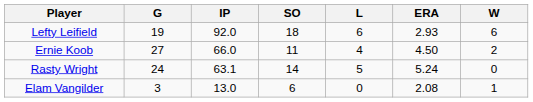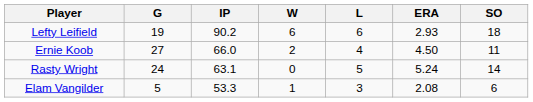columns swapped: W <-> SO
Lefty Leifield | IP: 92.0 -> 90.2
Elam Vangilder | G: 3 -> 5
Elam Vangilder | IP: 13.0 -> 53.3
Elam Vangilder | L: 0 -> 3
